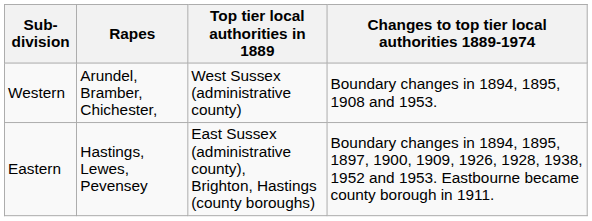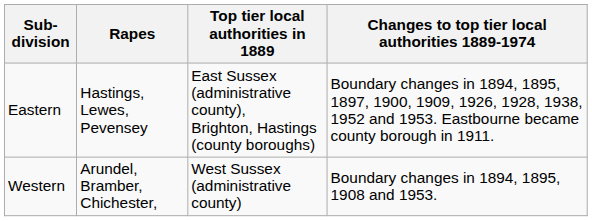rows swapped: Eastern <-> Western
